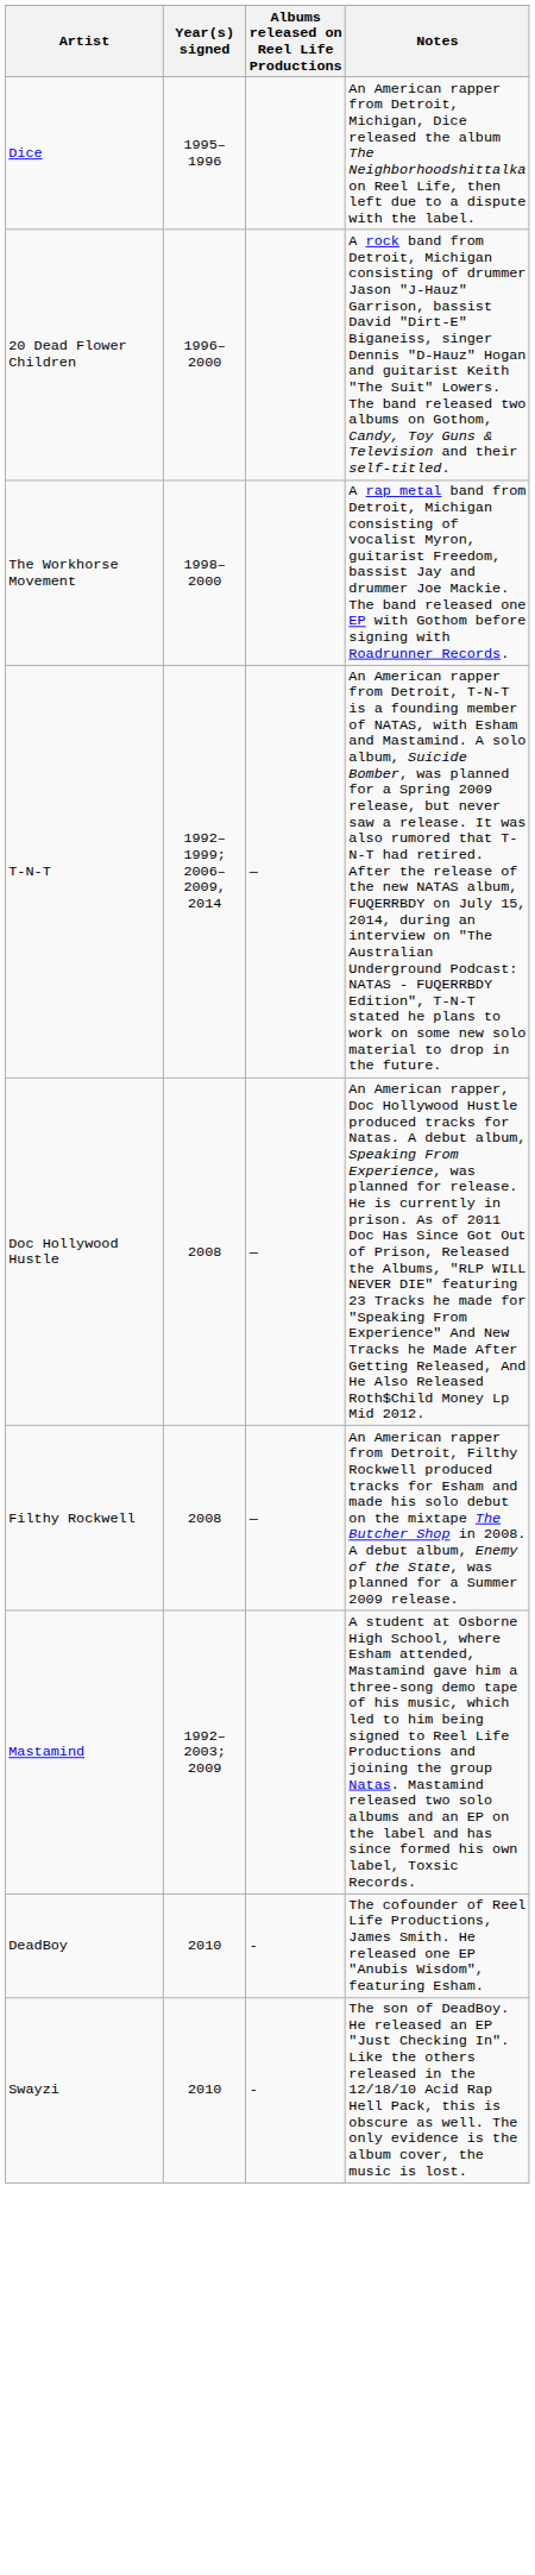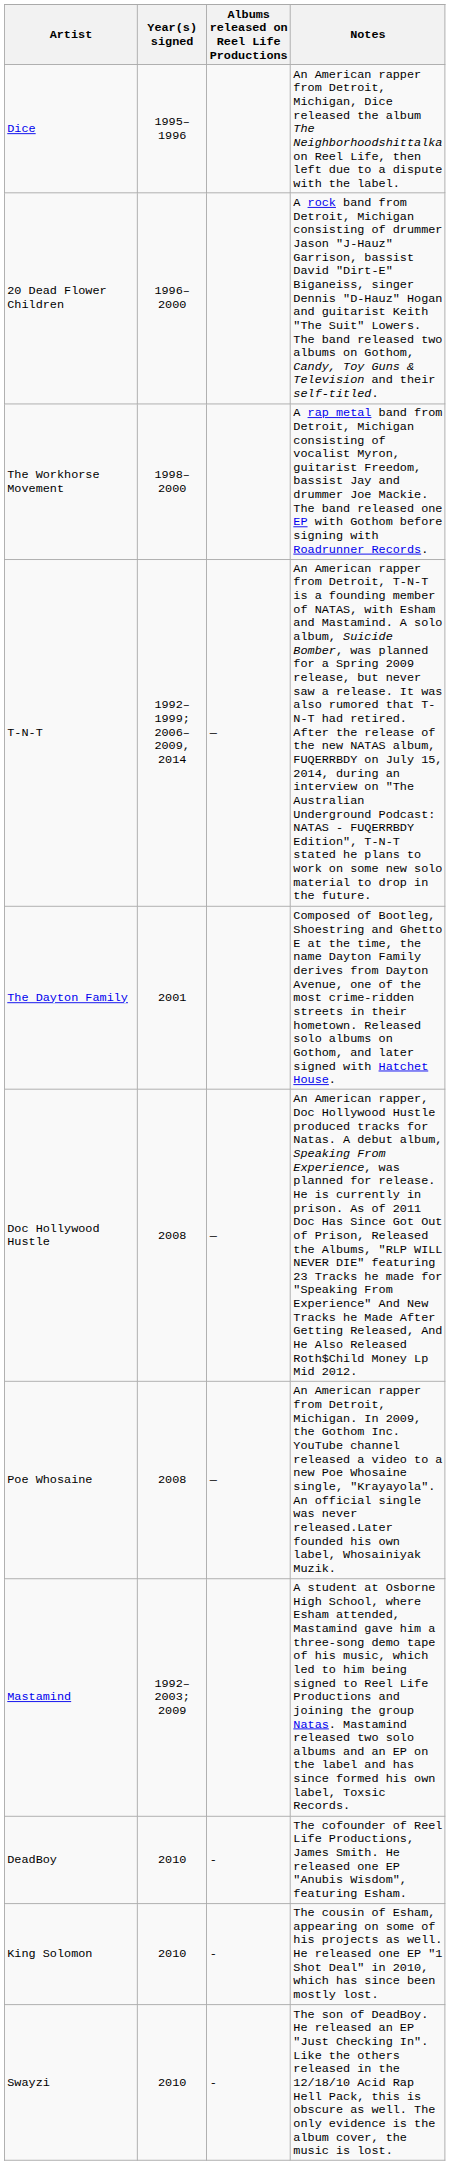+ row: The Dayton Family | 2001 | Composed of Bootleg, Shoestring and Ghetto E at the time, the name Dayton Family derives from Dayton Avenue, one of the most crime-ridden streets in their hometown. Released solo albums on Gothom, and later signed with Hatchet House.
- row: Filthy Rockwell | 2008 | — | An American rapper from Detroit, Filthy Rockwell produced tracks for Esham and made his solo debut on the mixtape The Butcher Shop in 2008. A debut album, Enemy of the State, was planned for a Summer 2009 release.
+ row: Poe Whosaine | 2008 | — | An American rapper from Detroit, Michigan. In 2009, the Gothom Inc. YouTube channel released a video to a new Poe Whosaine single, "Krayayola". An official single was never released.Later founded his own label, Whosainiyak Muzik.
+ row: King Solomon | 2010 | - | The cousin of Esham, appearing on some of his projects as well. He released one EP "1 Shot Deal" in 2010, which has since been mostly lost.
